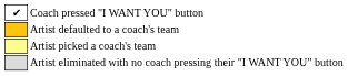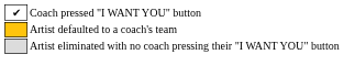- row: Artist picked a coach's team
